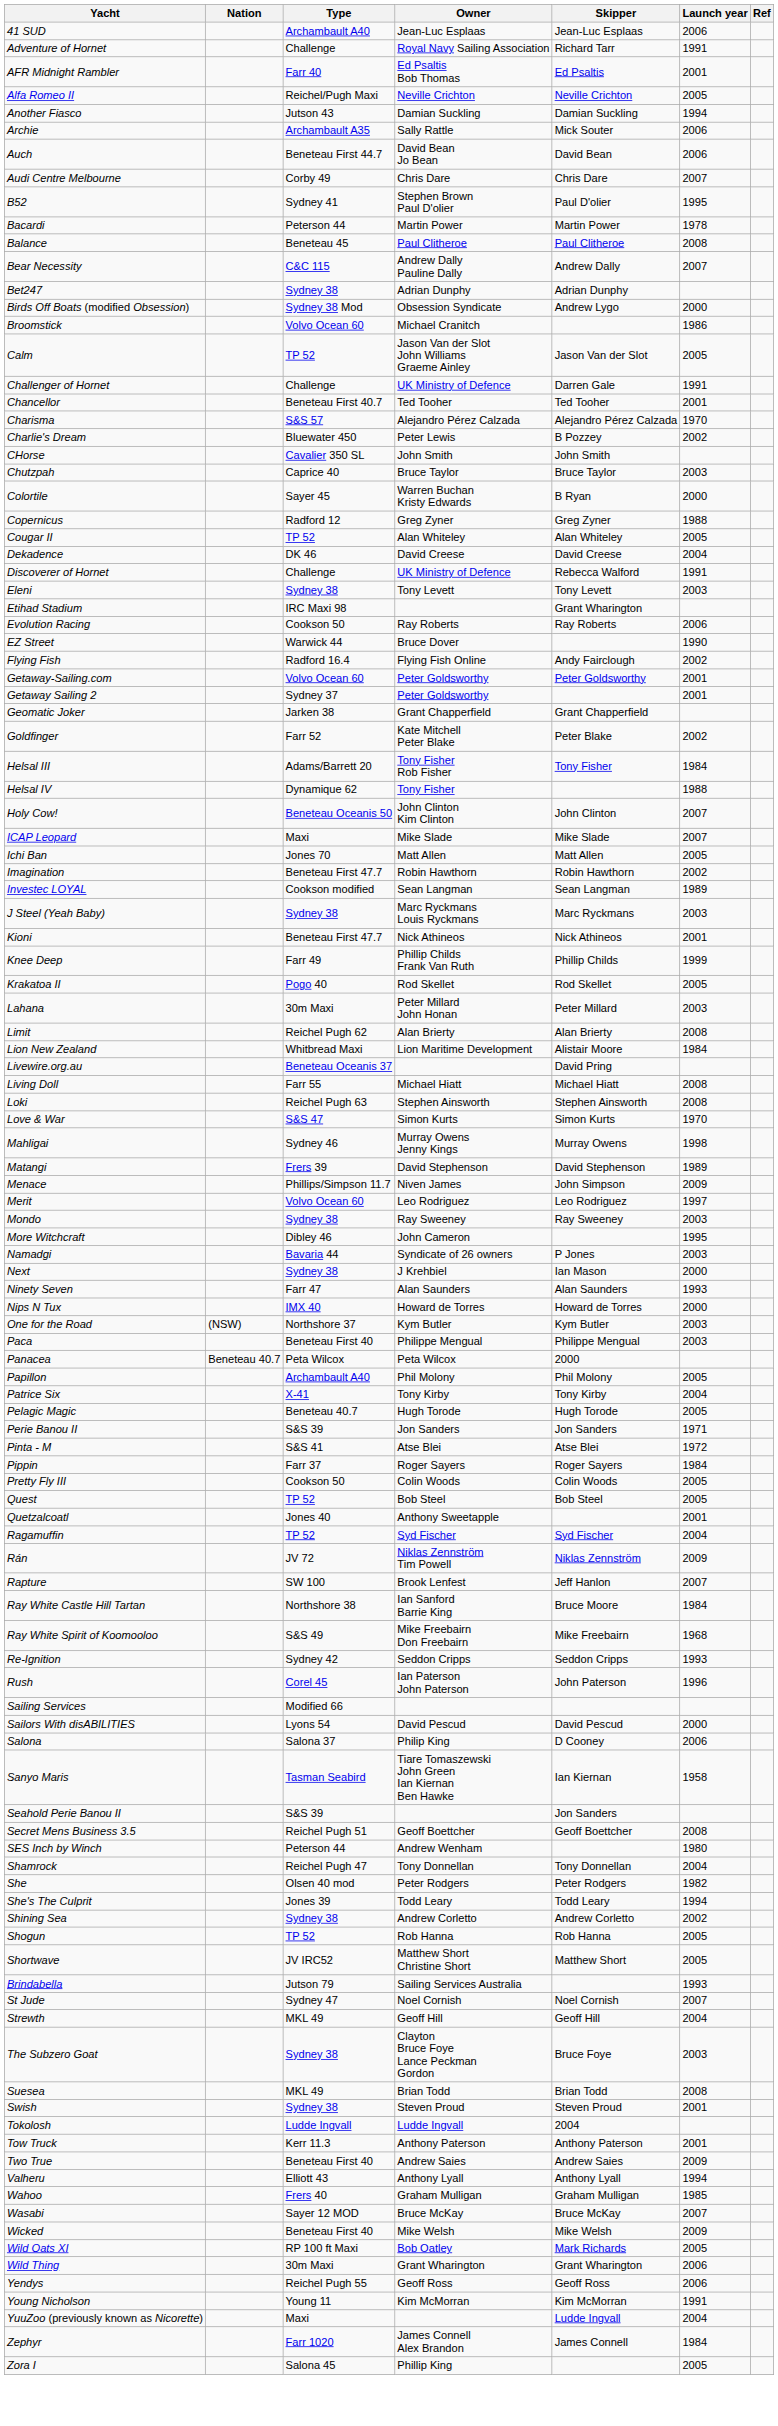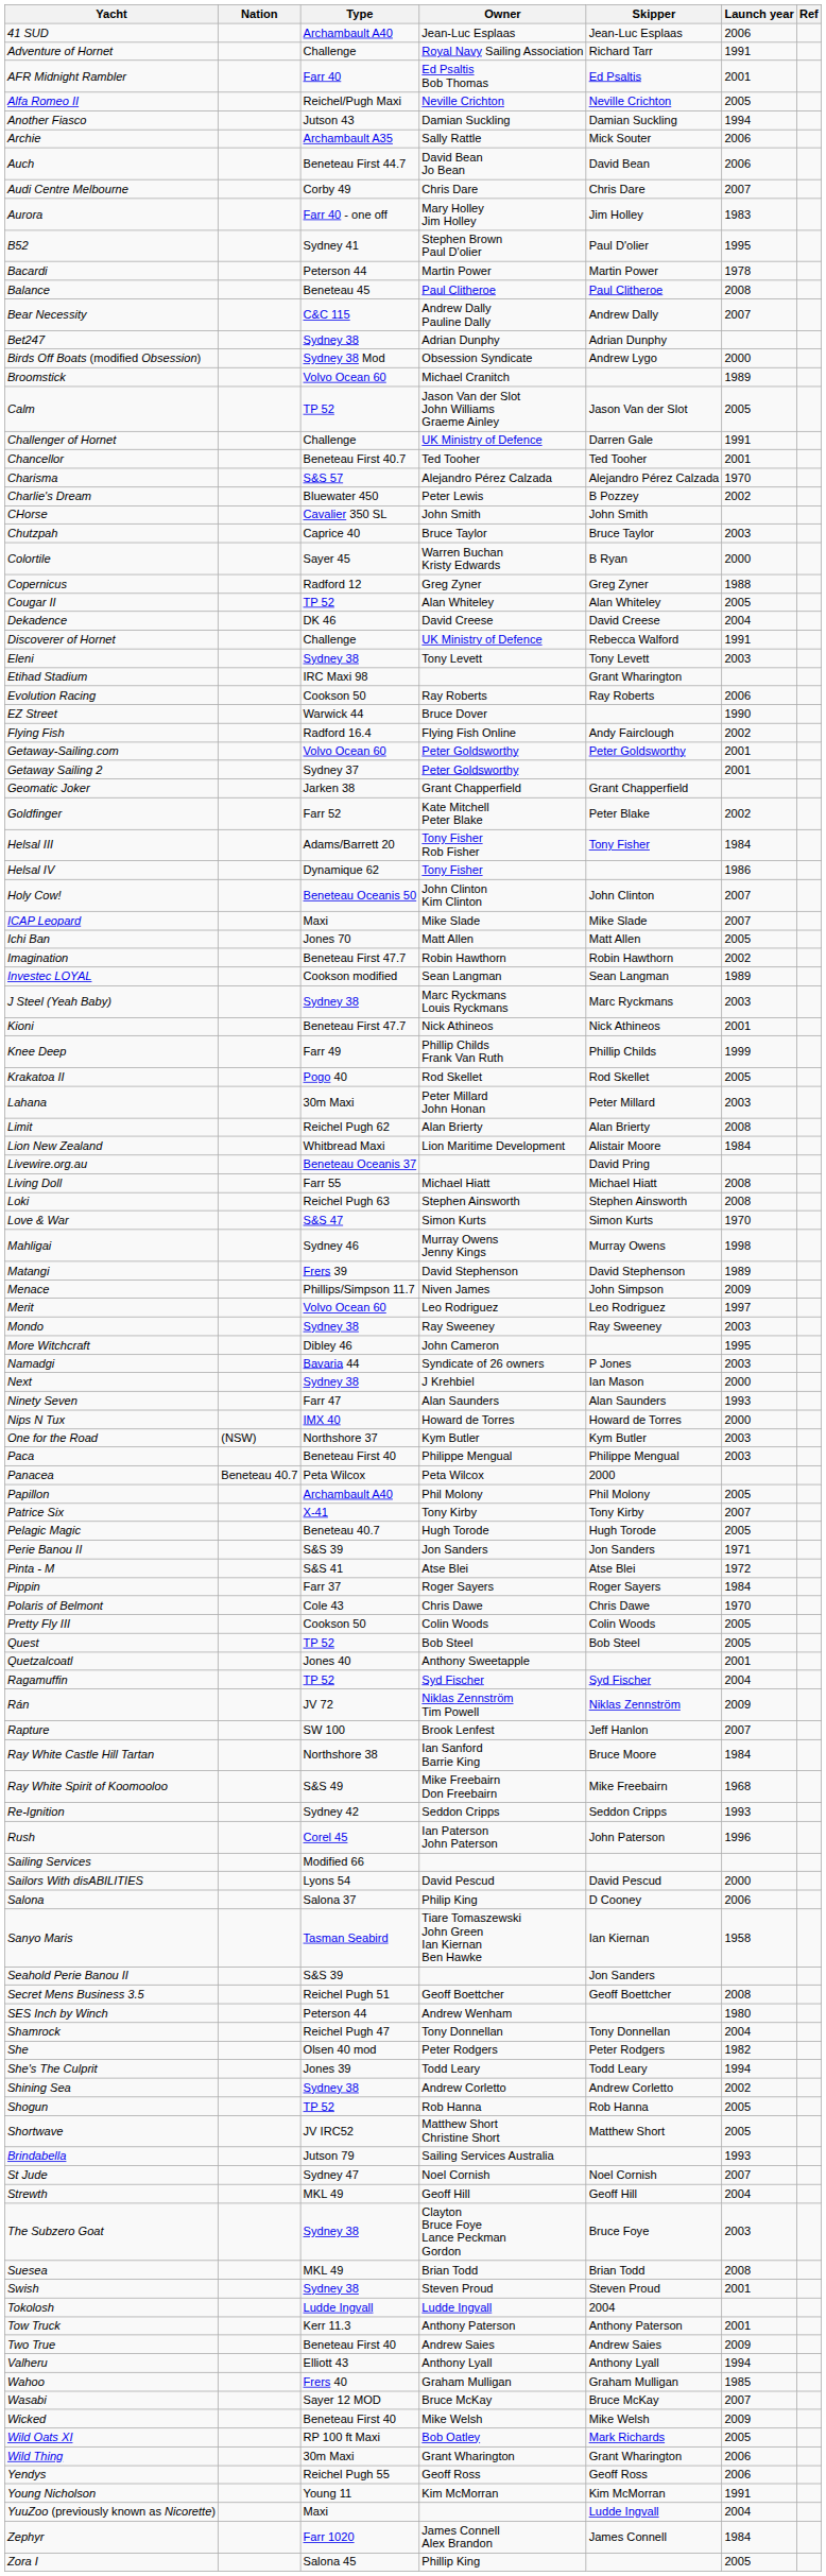+ row: Aurora | Farr 40 - one off | Mary Holley Jim Holley | Jim Holley | 1983
Broomstick | Launch year: 1986 -> 1989
Helsal IV | Launch year: 1988 -> 1986
Patrice Six | Launch year: 2004 -> 2007
+ row: Polaris of Belmont | Cole 43 | Chris Dawe | Chris Dawe | 1970
